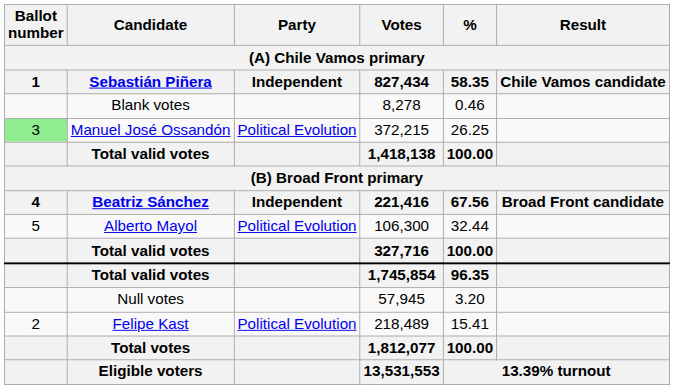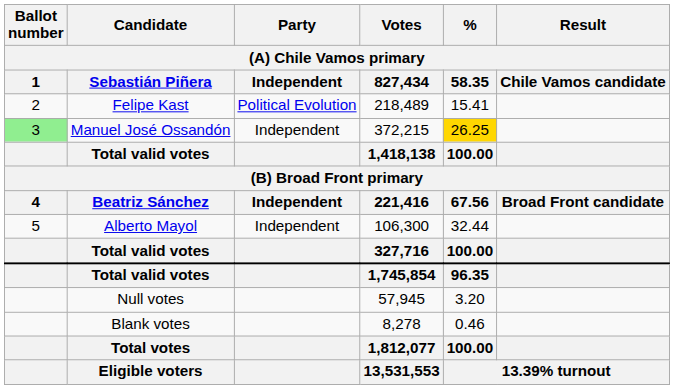rows swapped: Felipe Kast <-> Blank votes
Manuel José Ossandón | Party / Independent: Political Evolution -> Independent
Manuel José Ossandón | % / 58.35: no background -> gold background
Alberto Mayol | Party / Independent: Political Evolution -> Independent
